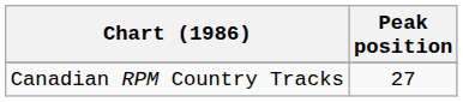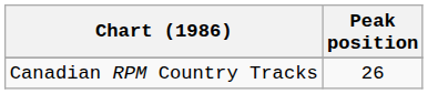Canadian RPM Country Tracks | Peak position: 27 -> 26
